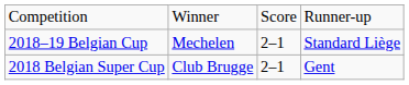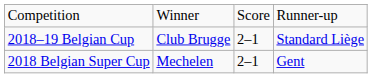2018–19 Belgian Cup | column 2: Mechelen -> Club Brugge
2018 Belgian Super Cup | column 2: Club Brugge -> Mechelen
